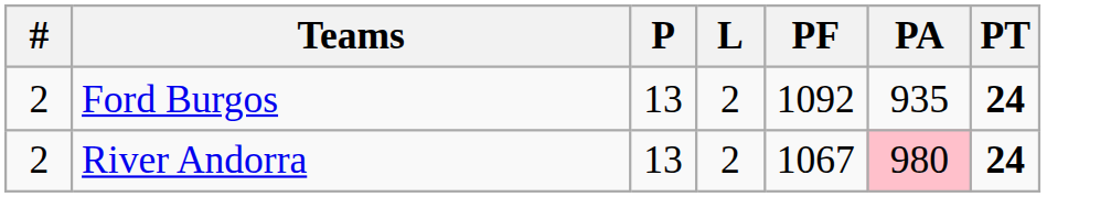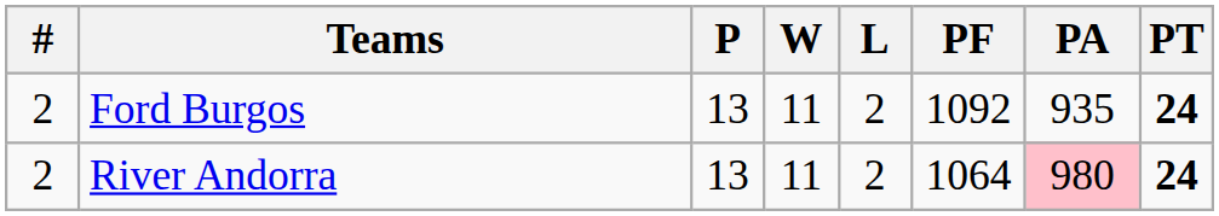+ column: W | 11 | 11
River Andorra | PF: 1067 -> 1064
